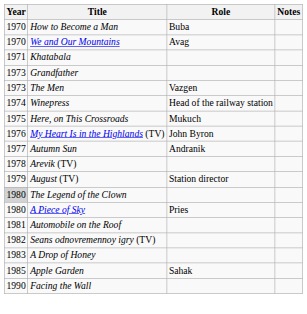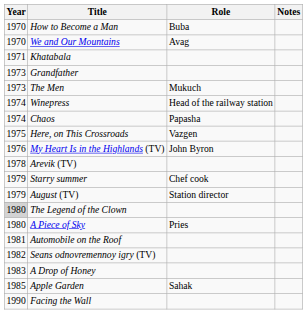The Men | Role: Vazgen -> Mukuch
+ row: 1974 | Chaos | Papasha
Here, on This Crossroads | Role: Mukuch -> Vazgen
- row: 1977 | Autumn Sun | Andranik
+ row: 1979 | Starry summer | Chef cook
